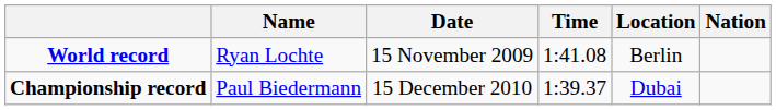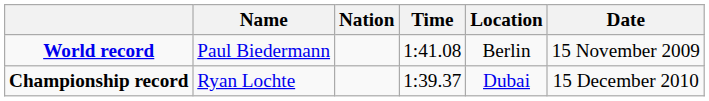columns swapped: Nation <-> Date
World record | Name: Ryan Lochte -> Paul Biedermann
Championship record | Name: Paul Biedermann -> Ryan Lochte
